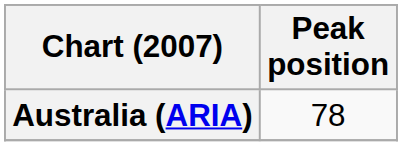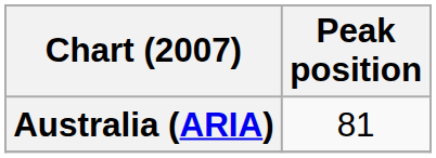Australia (ARIA) | Peak position: 78 -> 81
